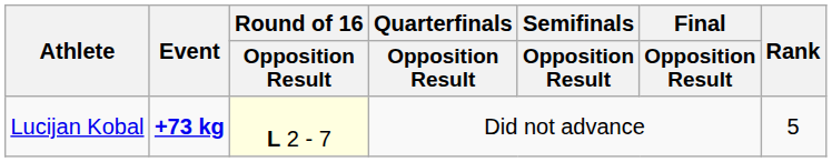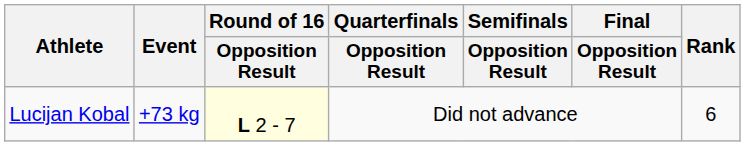Lucijan Kobal | Event: bold -> normal
Lucijan Kobal | Rank: 5 -> 6
